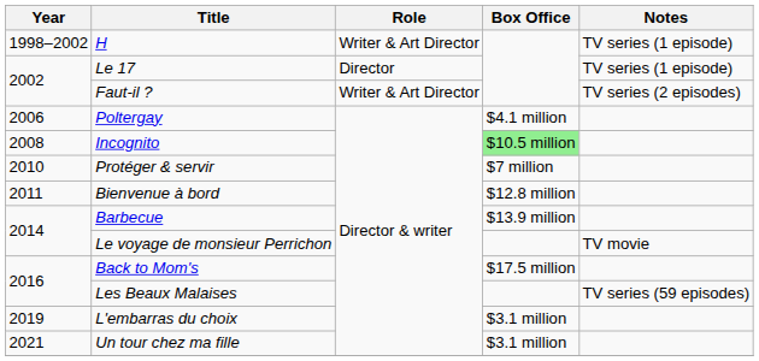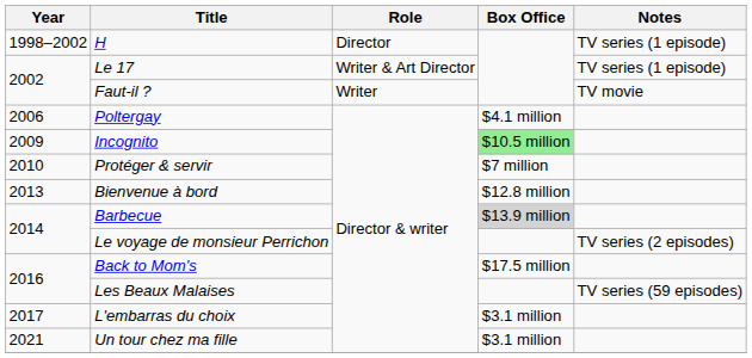H | Role: Writer & Art Director -> Director
Le 17 | Role: Director -> Writer & Art Director
Faut-il ? | Role: Writer & Art Director -> Writer
Faut-il ? | Notes: TV series (2 episodes) -> TV movie
Incognito | Year: 2008 -> 2009
Bienvenue à bord | Year: 2011 -> 2013
Barbecue | Box Office: no background -> lightgrey background
Le voyage de monsieur Perrichon | Notes: TV movie -> TV series (2 episodes)
L'embarras du choix | Year: 2019 -> 2017
